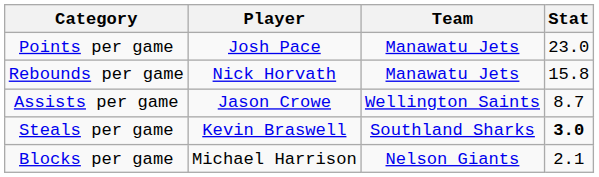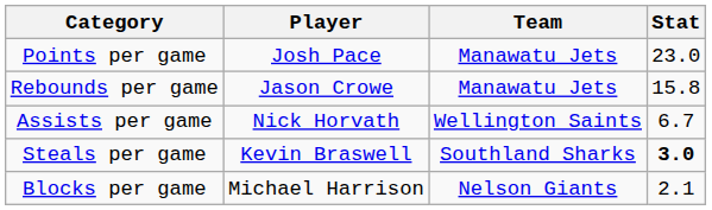Rebounds per game | Player: Nick Horvath -> Jason Crowe
Assists per game | Player: Jason Crowe -> Nick Horvath
Assists per game | Stat: 8.7 -> 6.7
